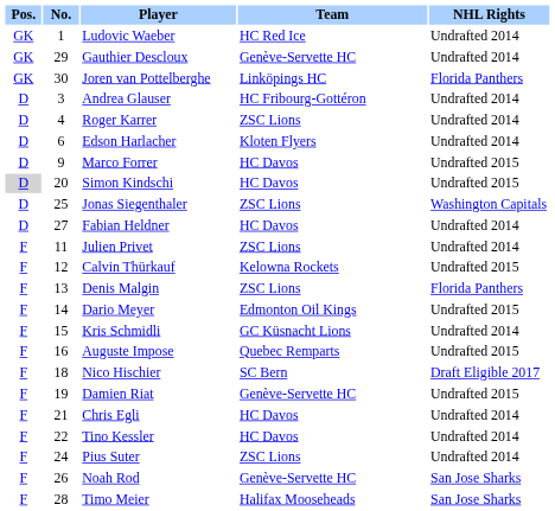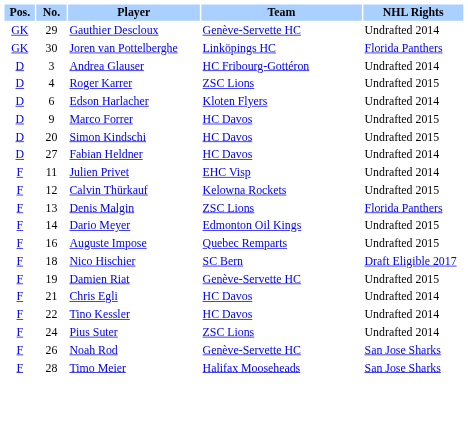- row: GK | 1 | Ludovic Waeber | HC Red Ice | Undrafted 2014
Roger Karrer | NHL Rights: Undrafted 2014 -> Undrafted 2015
Simon Kindschi | Pos.: lightgrey background -> no background
- row: D | 25 | Jonas Siegenthaler | ZSC Lions | Washington Capitals
Julien Privet | Team: ZSC Lions -> EHC Visp
- row: F | 15 | Kris Schmidli | GC Küsnacht Lions | Undrafted 2014
